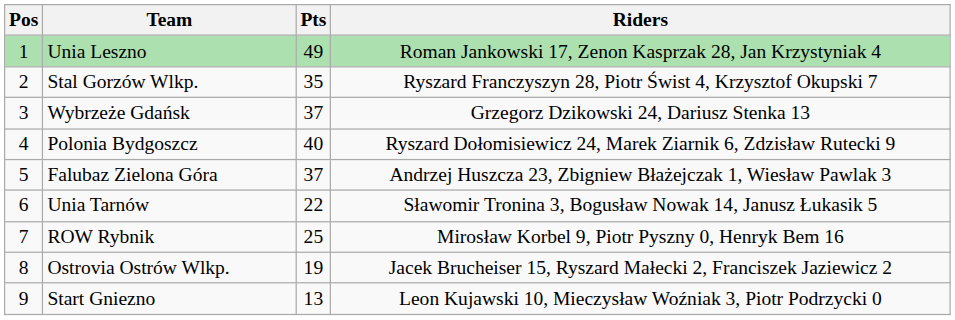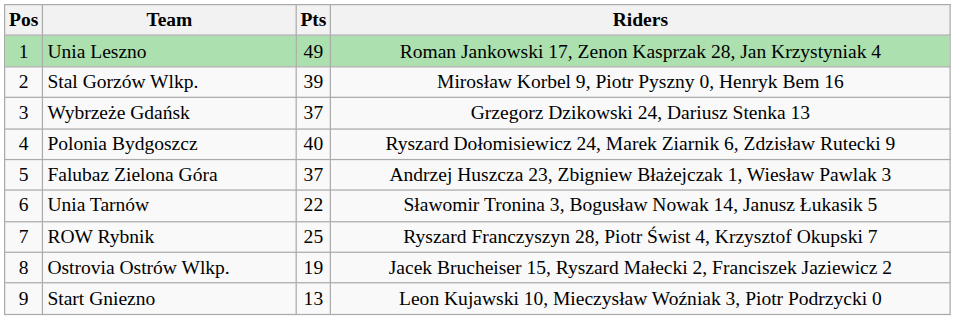Stal Gorzów Wlkp. | Pts: 35 -> 39
Stal Gorzów Wlkp. | Riders: Ryszard Franczyszyn 28, Piotr Świst 4, Krzysztof Okupski 7 -> Mirosław Korbel 9, Piotr Pyszny 0, Henryk Bem 16
ROW Rybnik | Riders: Mirosław Korbel 9, Piotr Pyszny 0, Henryk Bem 16 -> Ryszard Franczyszyn 28, Piotr Świst 4, Krzysztof Okupski 7
